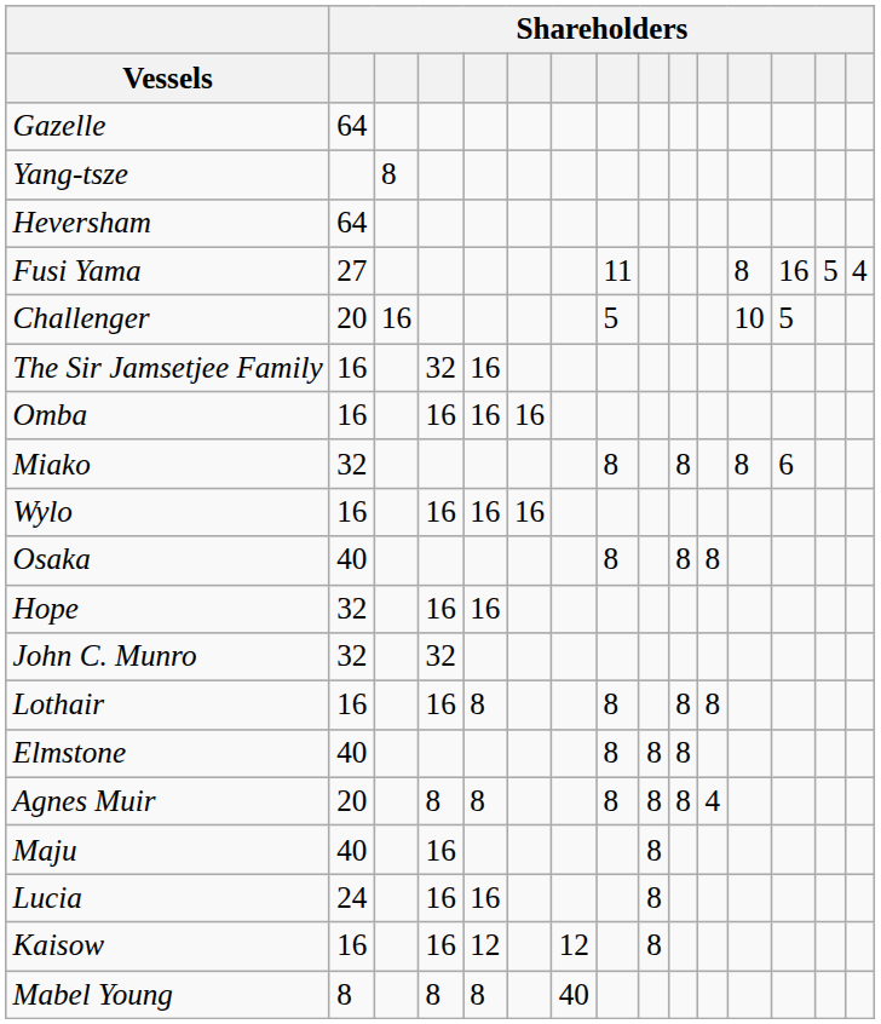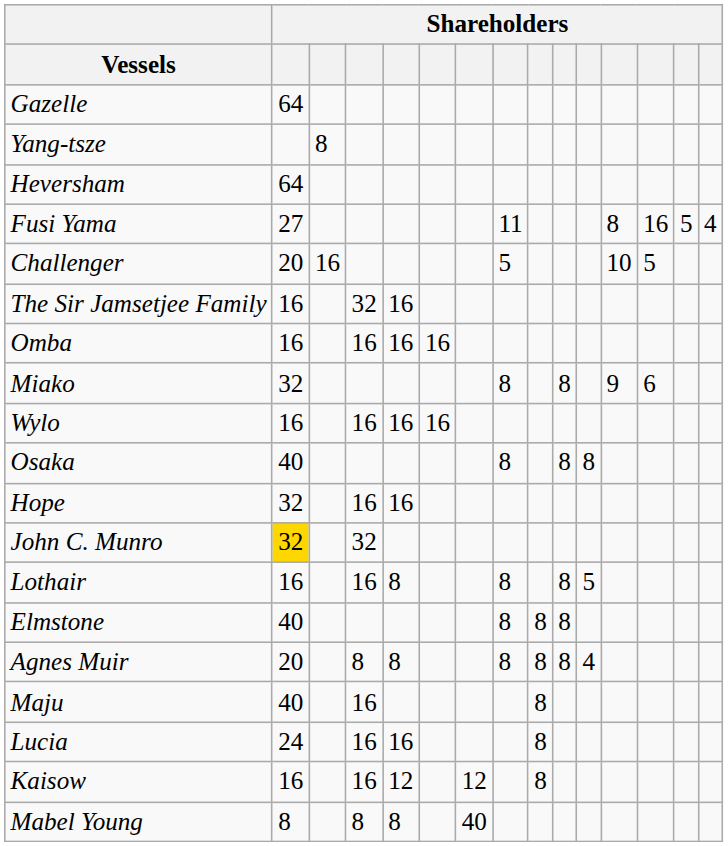Miako | column 12: 8 -> 9
John C. Munro | column 2: no background -> gold background
Lothair | column 11: 8 -> 5
